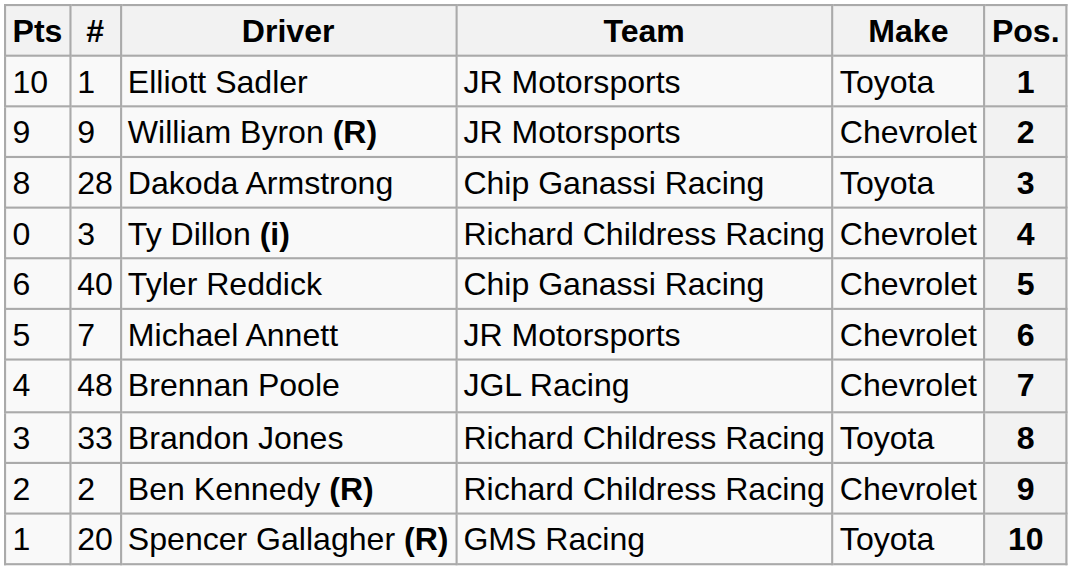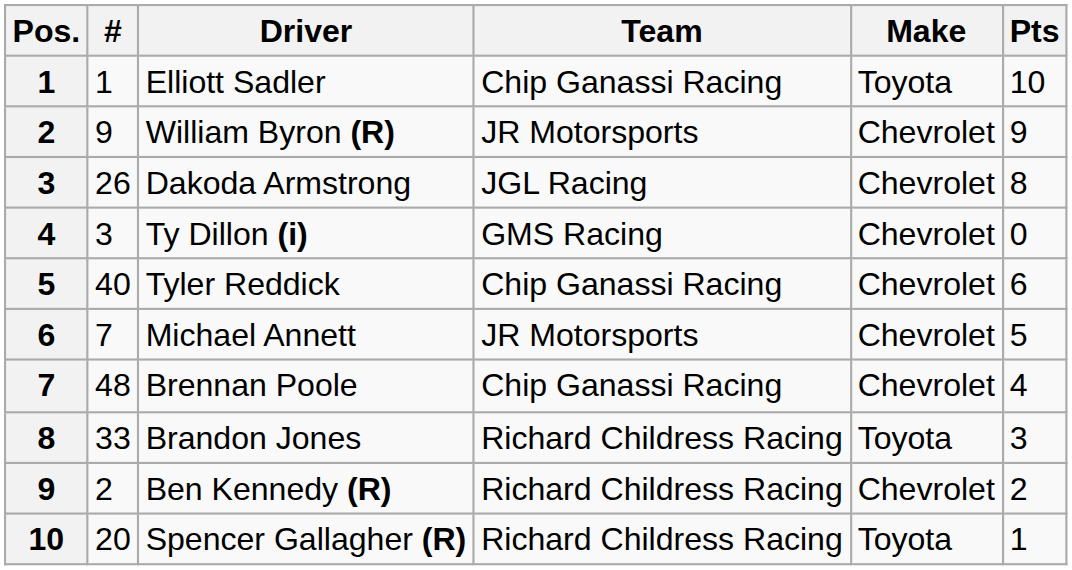columns swapped: Pos. <-> Pts
Elliott Sadler | Team: JR Motorsports -> Chip Ganassi Racing
Dakoda Armstrong | #: 28 -> 26
Dakoda Armstrong | Team: Chip Ganassi Racing -> JGL Racing
Dakoda Armstrong | Make: Toyota -> Chevrolet
Ty Dillon (i) | Team: Richard Childress Racing -> GMS Racing
Brennan Poole | Team: JGL Racing -> Chip Ganassi Racing
Spencer Gallagher (R) | Team: GMS Racing -> Richard Childress Racing
